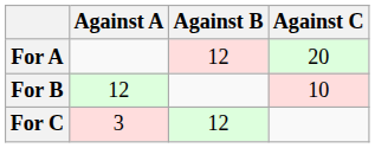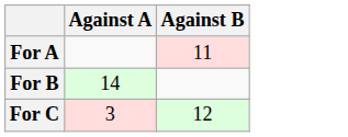- column: Against C | 20 | 10
For A | Against B: 12 -> 11
For B | Against A: 12 -> 14
